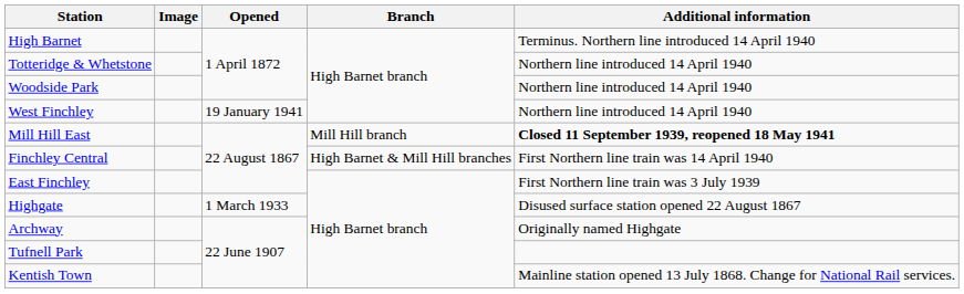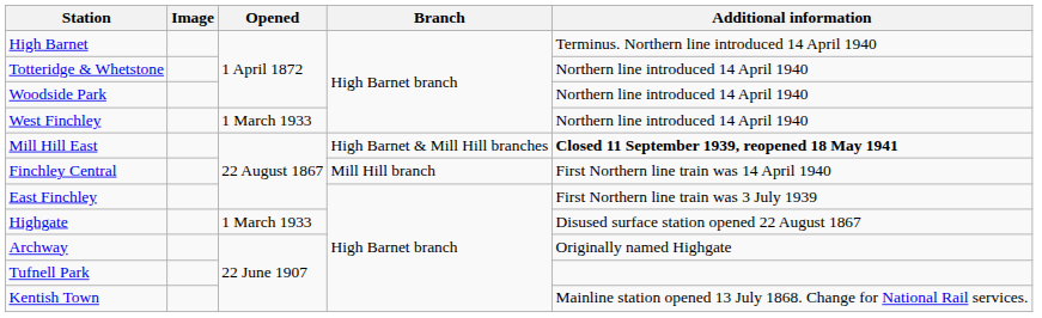West Finchley | Opened: 19 January 1941 -> 1 March 1933
Mill Hill East | Branch: Mill Hill branch -> High Barnet & Mill Hill branches
Finchley Central | Branch: High Barnet & Mill Hill branches -> Mill Hill branch
